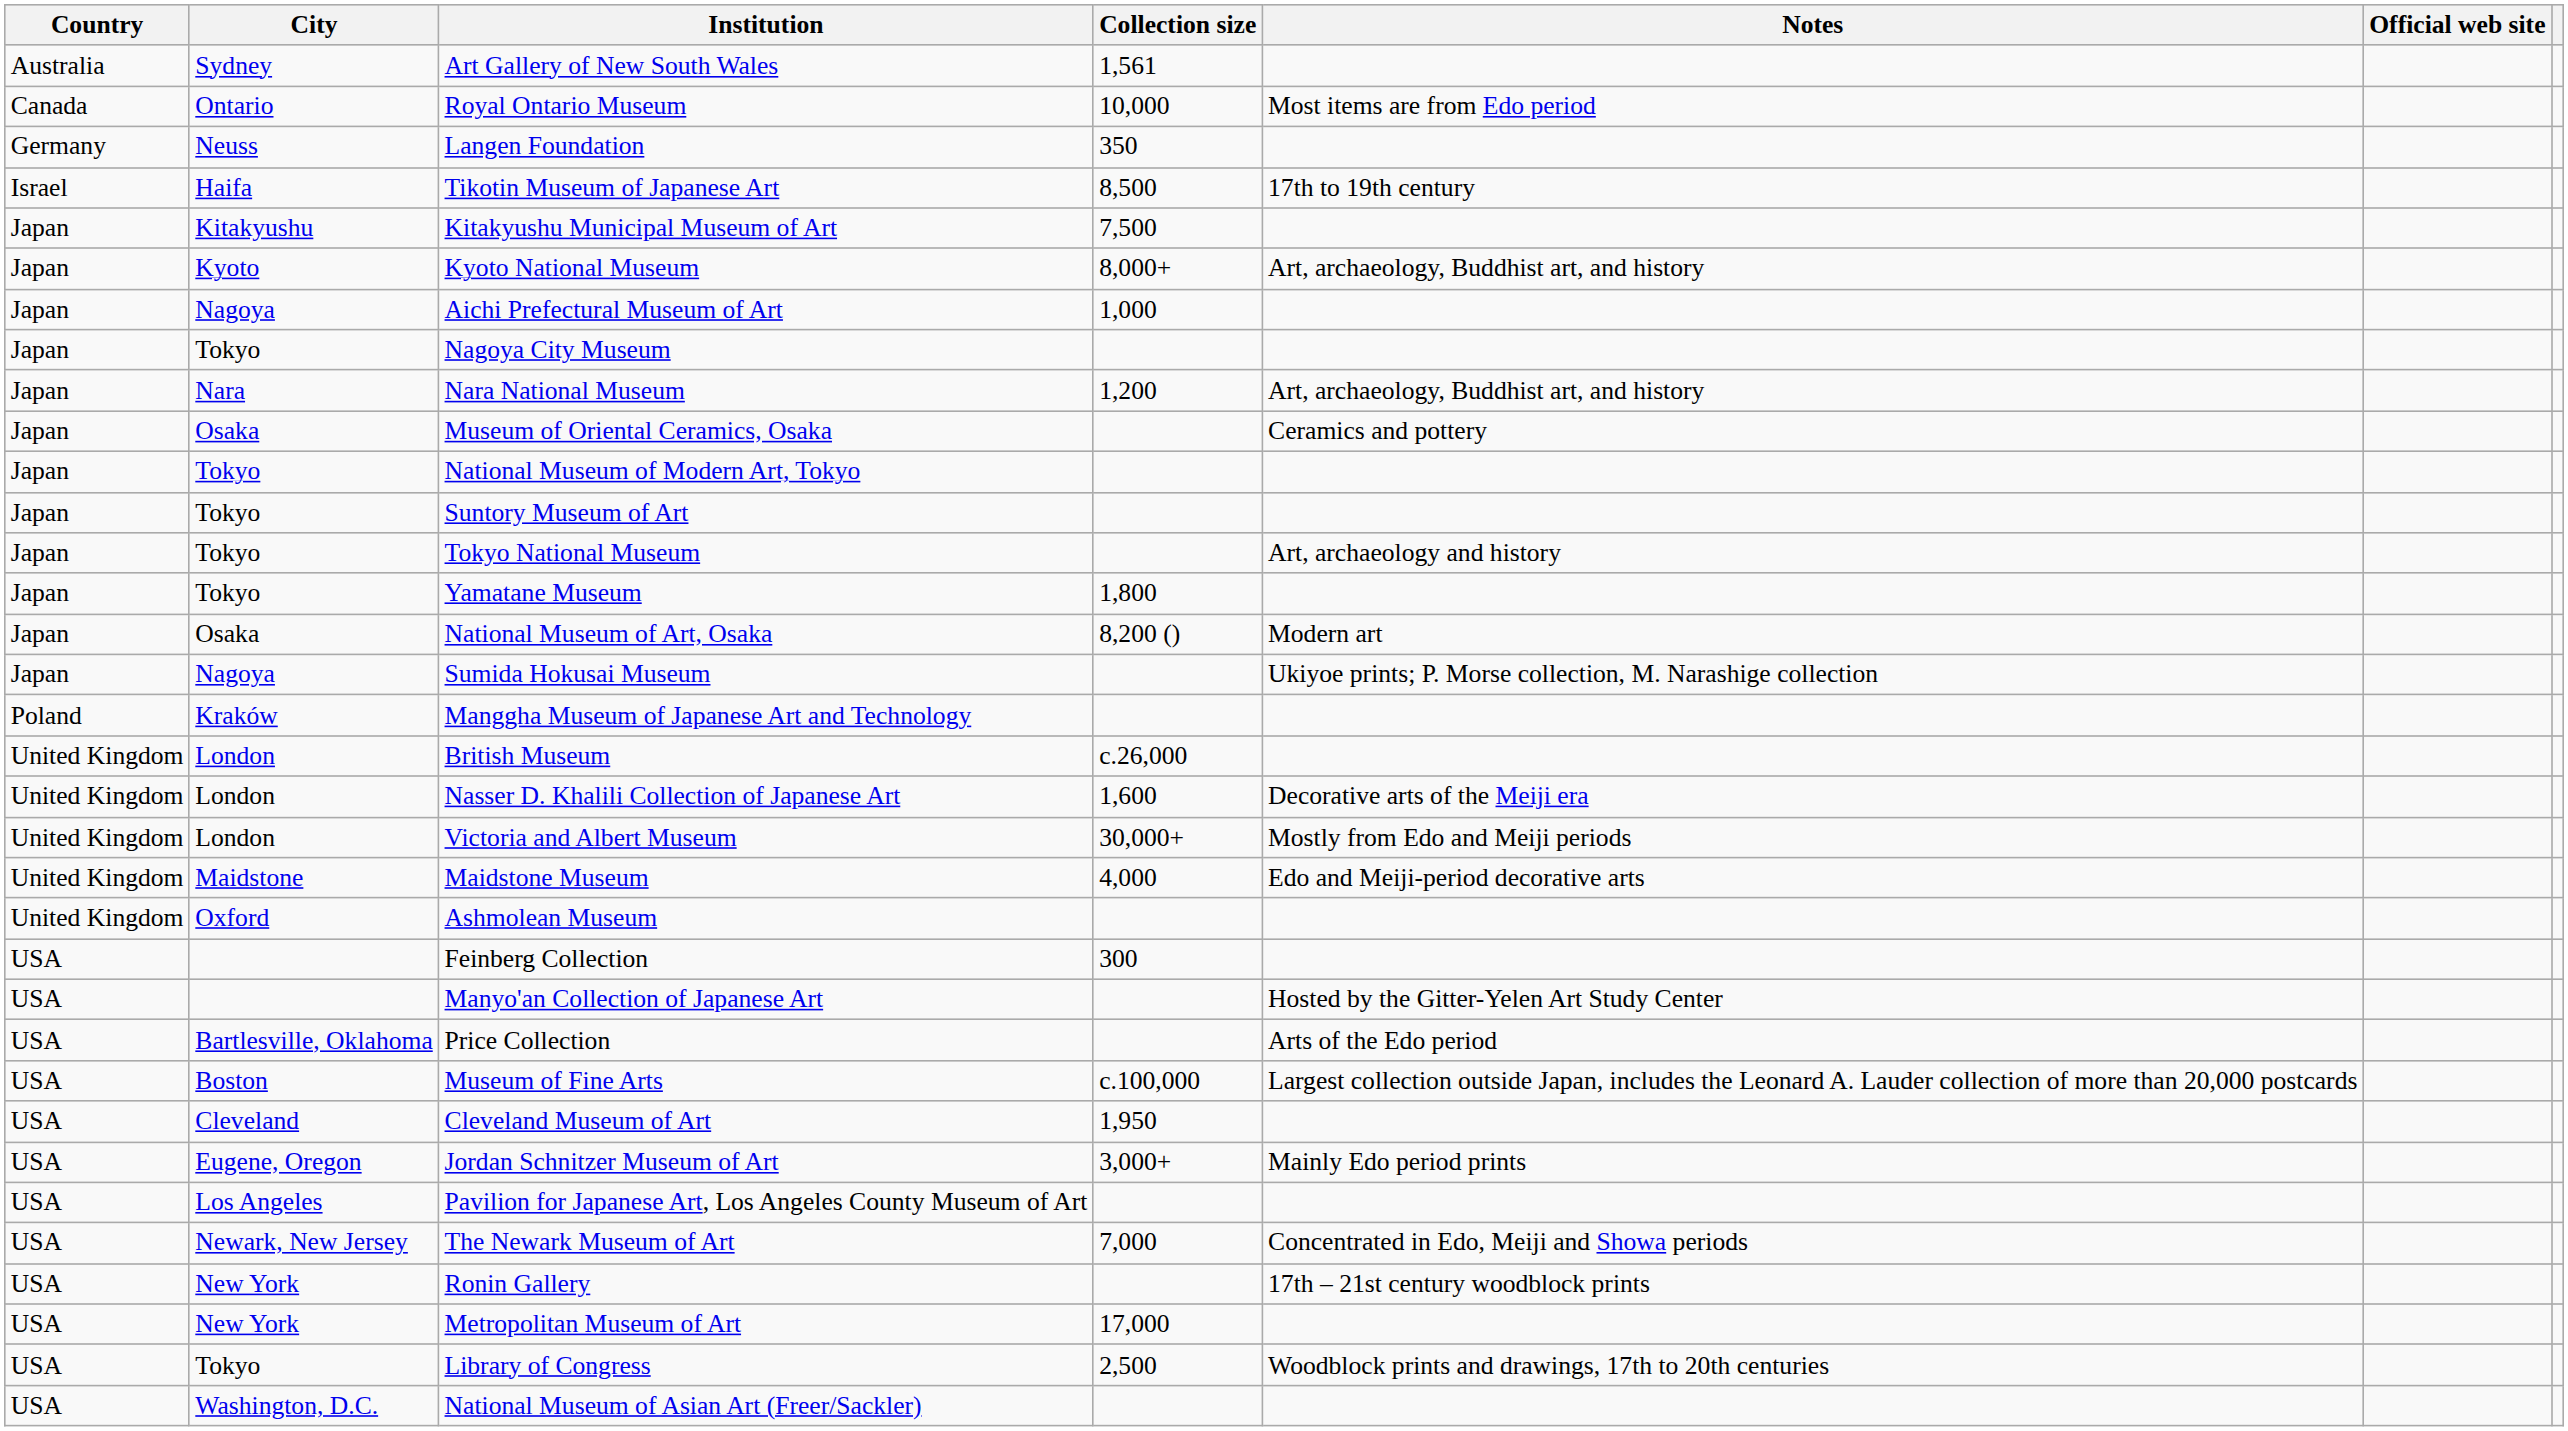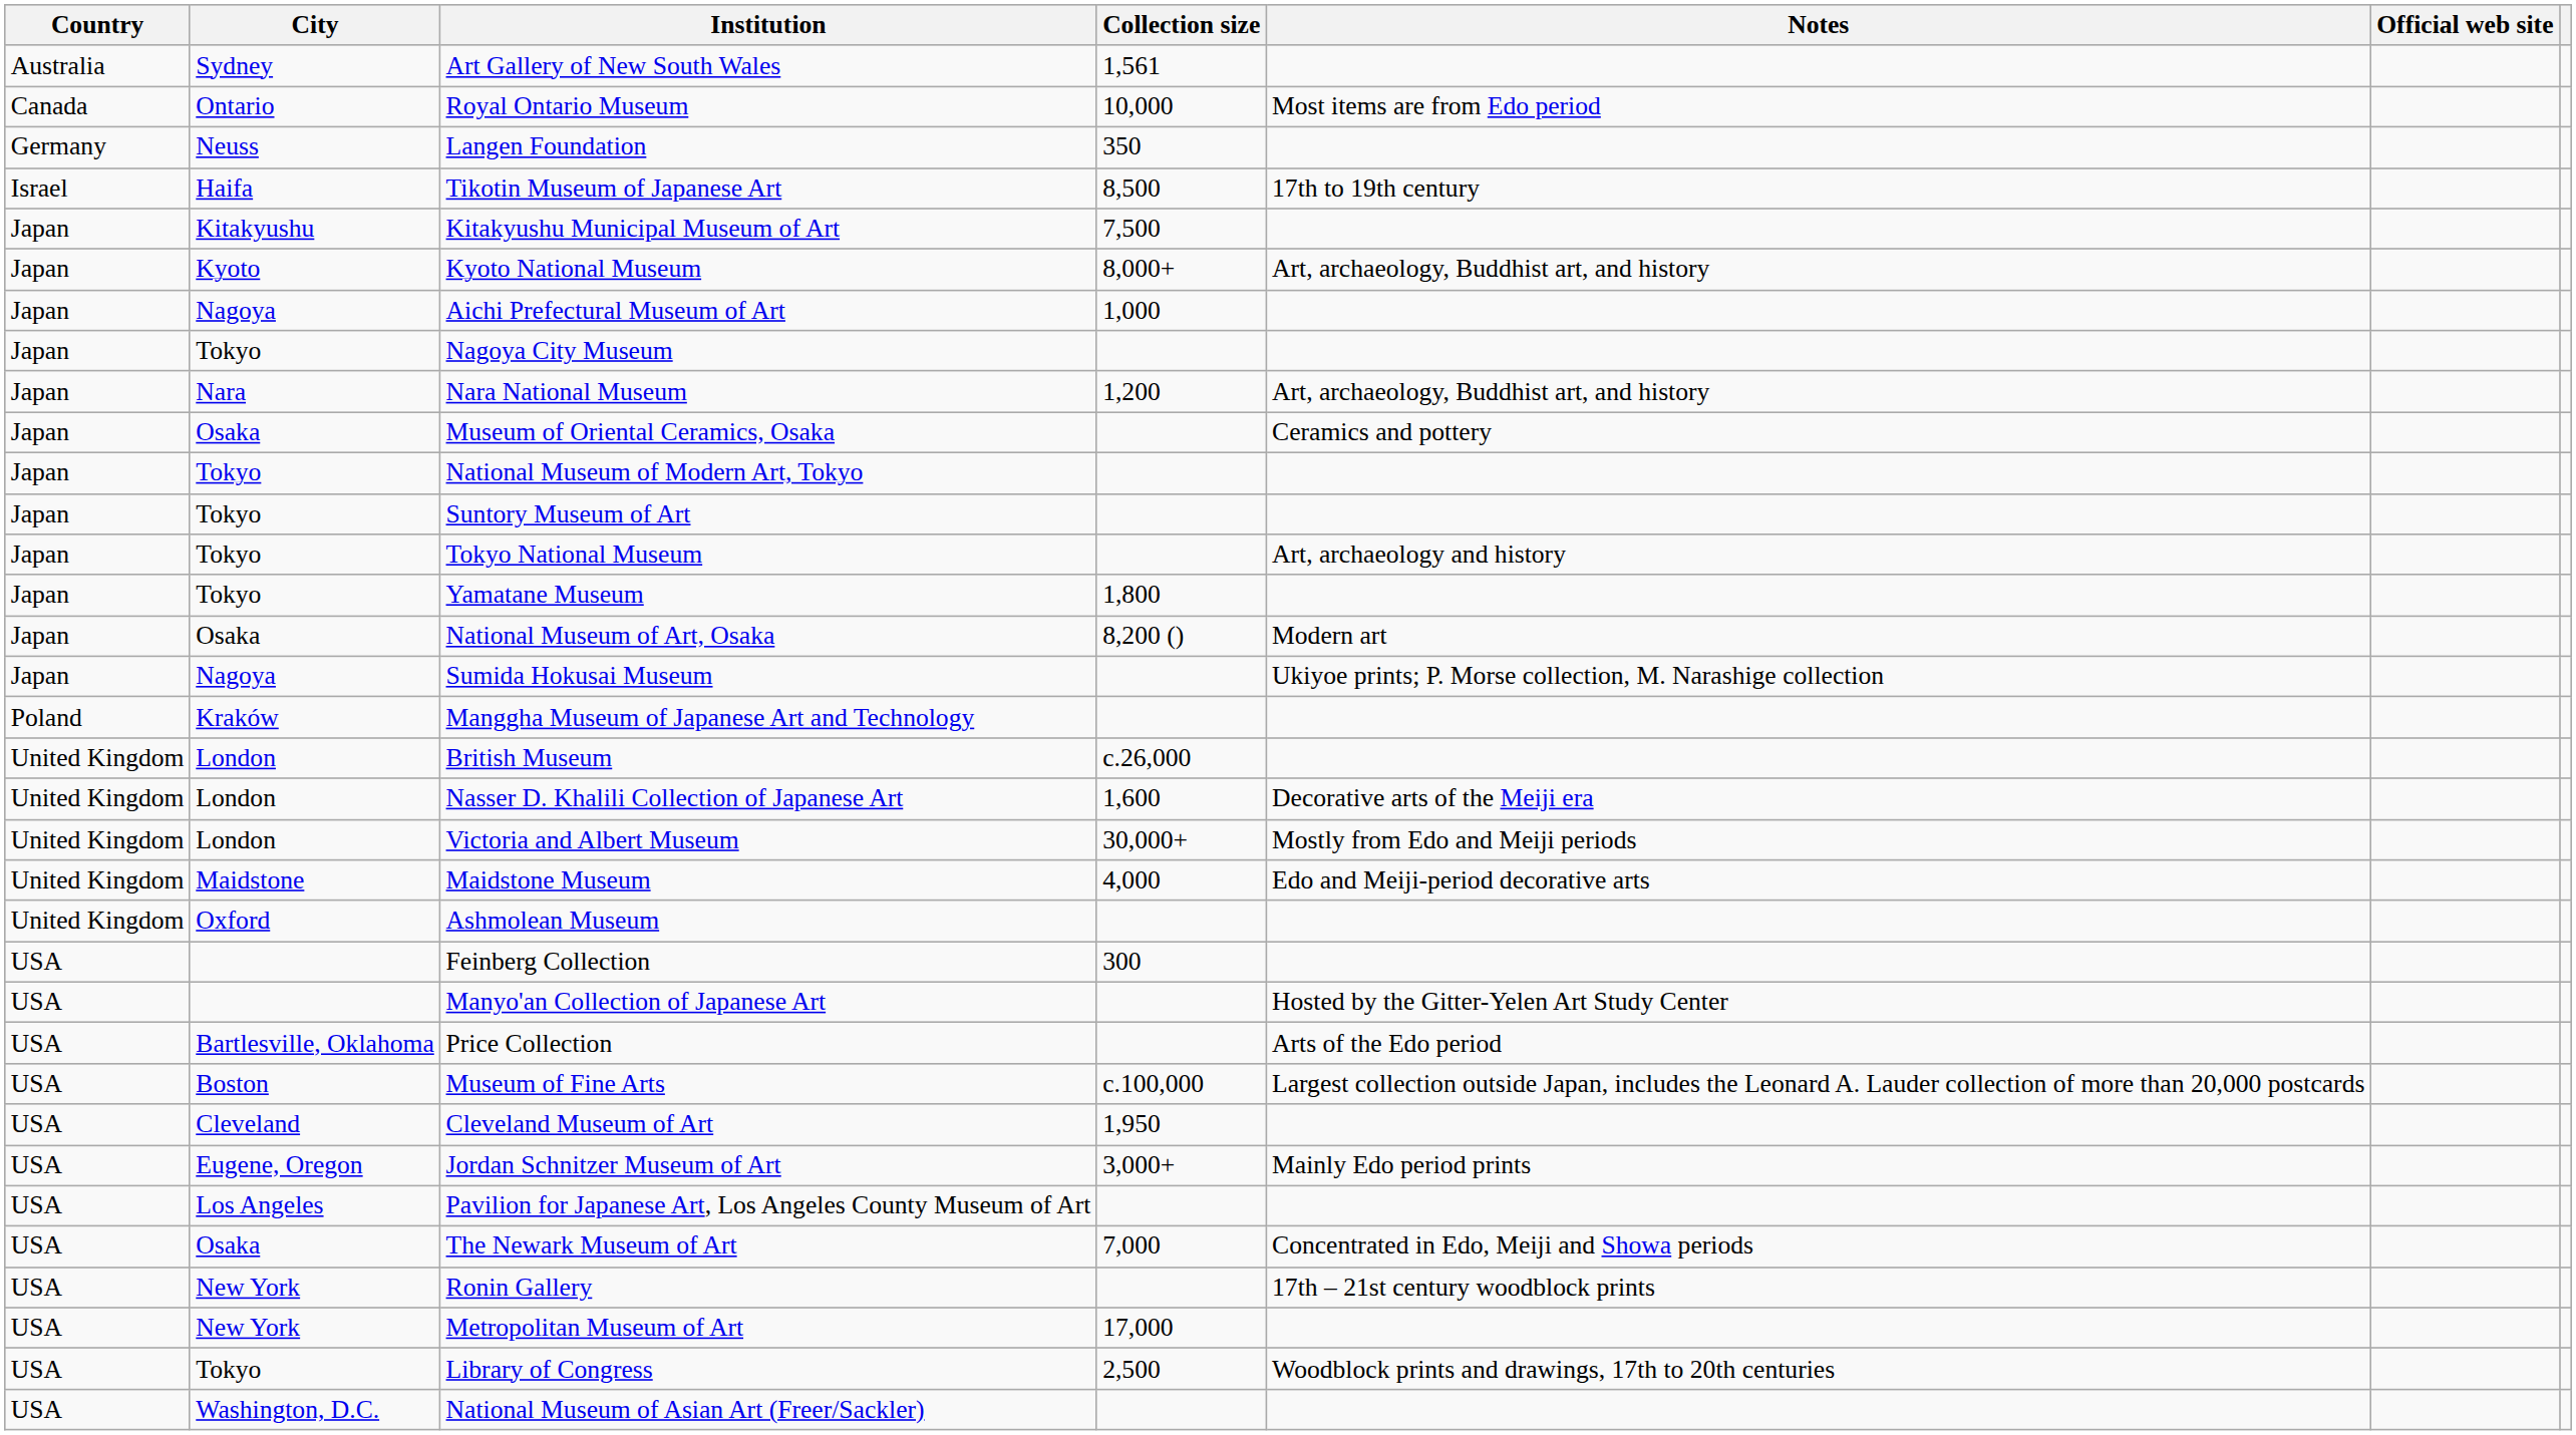The Newark Museum of Art | City: Newark, New Jersey -> Osaka
